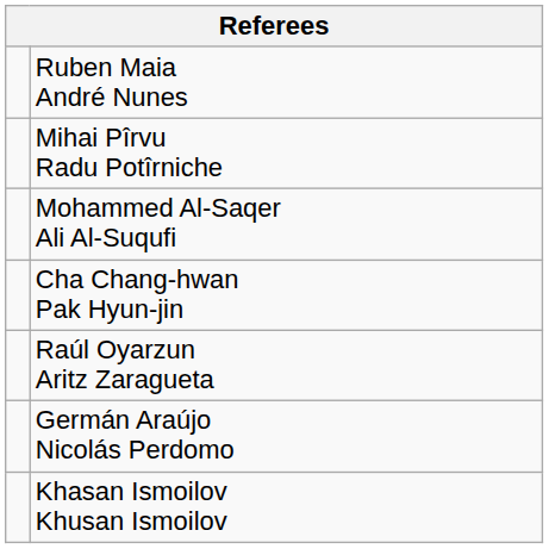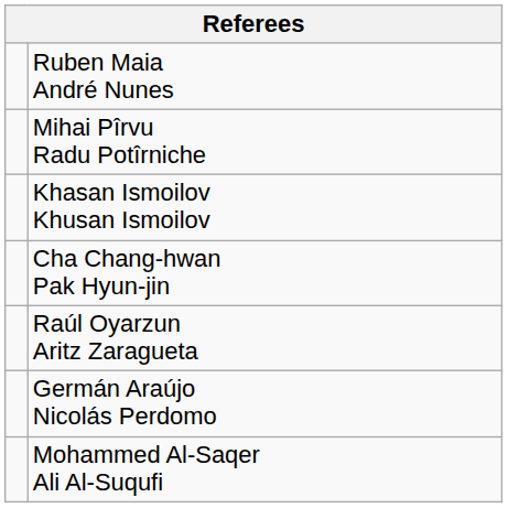rows swapped: Mohammed Al-Saqer Ali Al-Suqufi <-> Khasan Ismoilov Khusan Ismoilov
